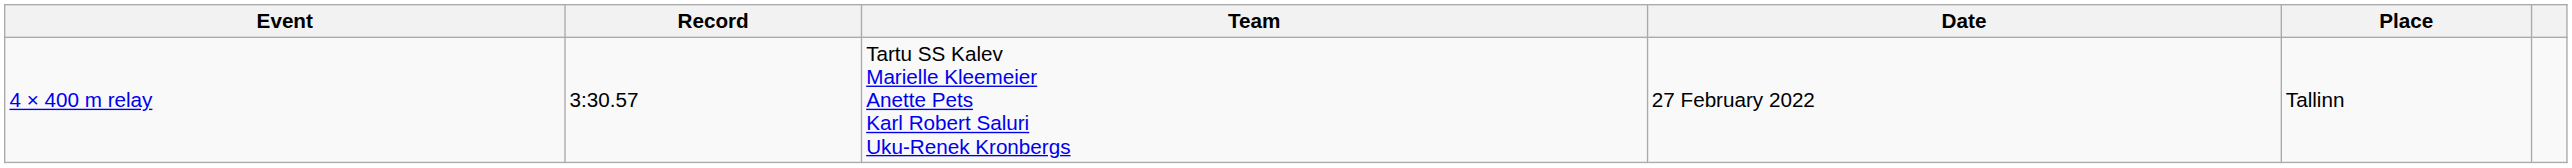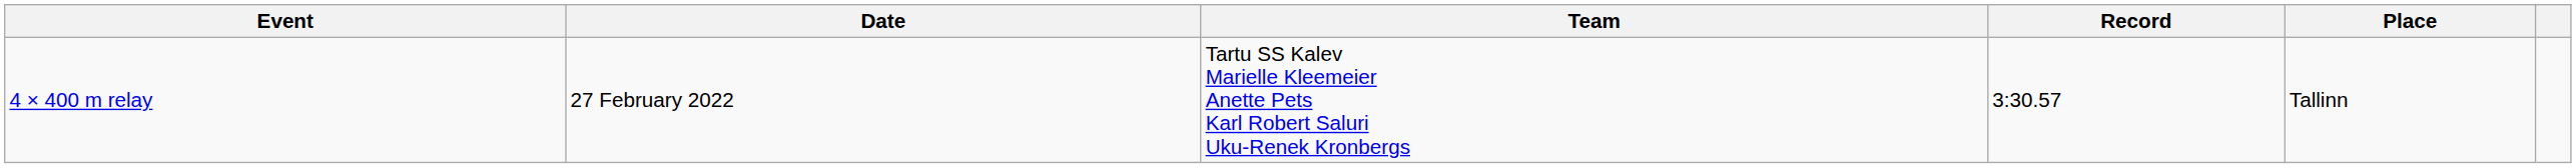columns swapped: Record <-> Date
